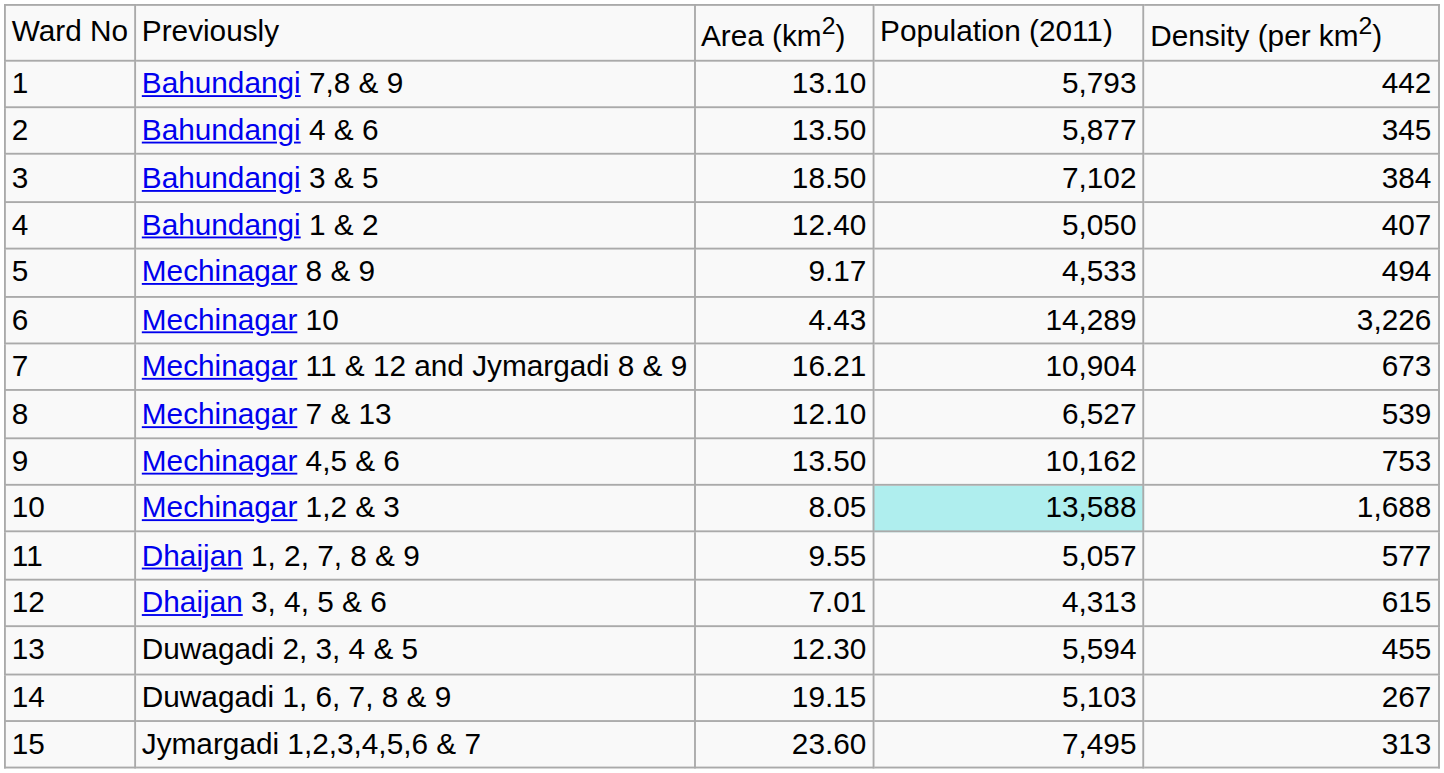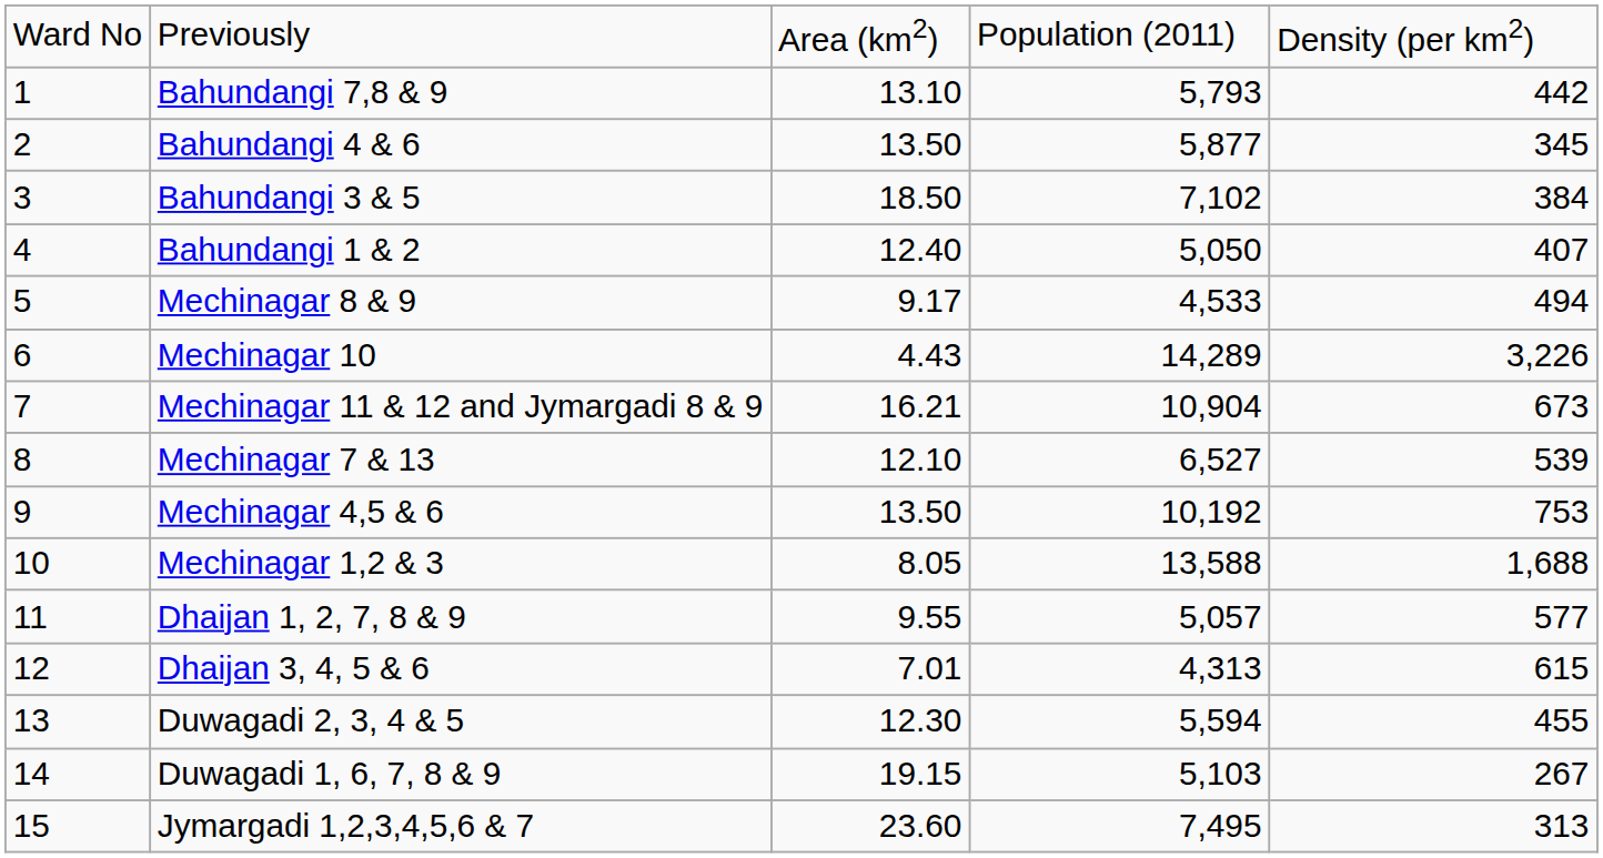Mechinagar 4,5 & 6 | column 4: 10,162 -> 10,192
Mechinagar 1,2 & 3 | column 4: paleturquoise background -> no background
